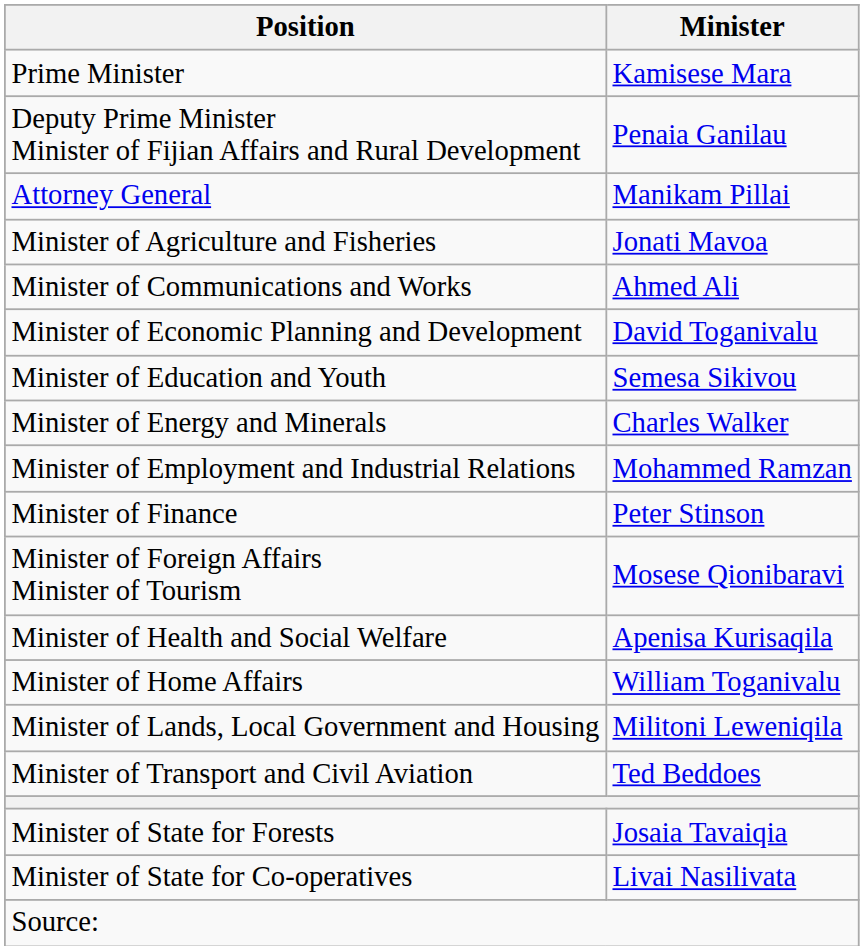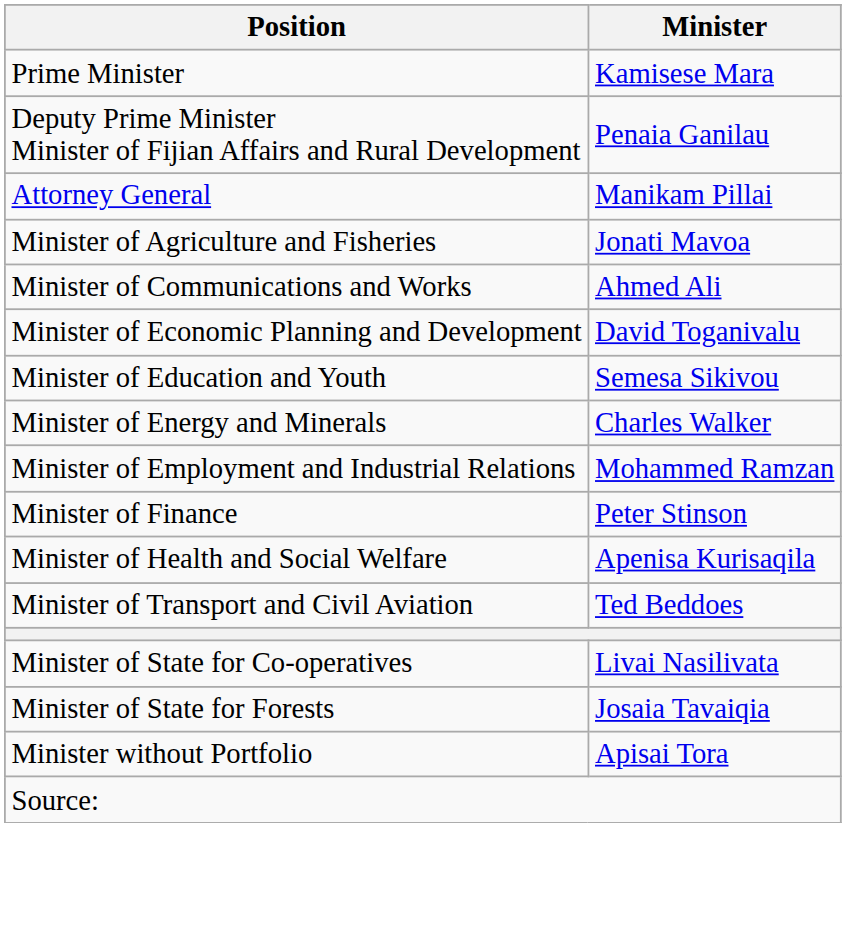- row: Minister of Foreign Affairs Minister of Tourism | Mosese Qionibaravi
- row: Minister of Home Affairs | William Toganivalu
- row: Minister of Lands, Local Government and Housing | Militoni Leweniqila
rows swapped: Minister of State for Co-operatives <-> Minister of State for Forests
+ row: Minister without Portfolio | Apisai Tora
